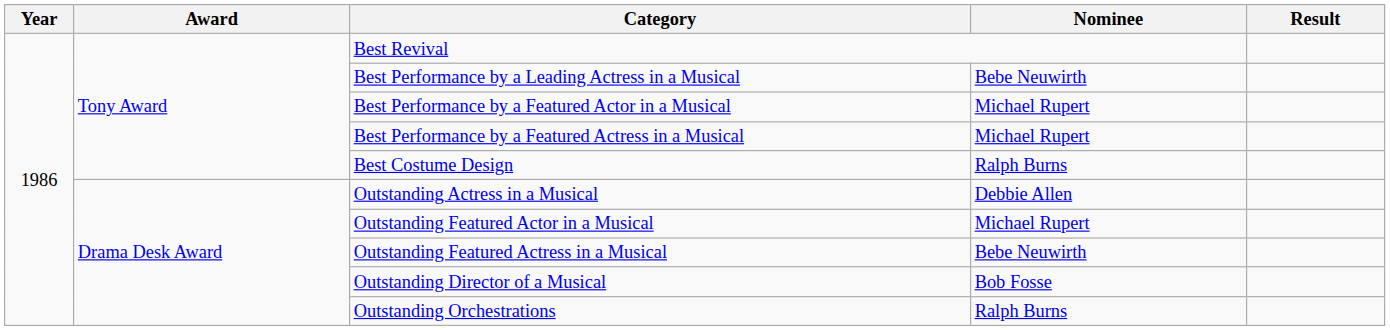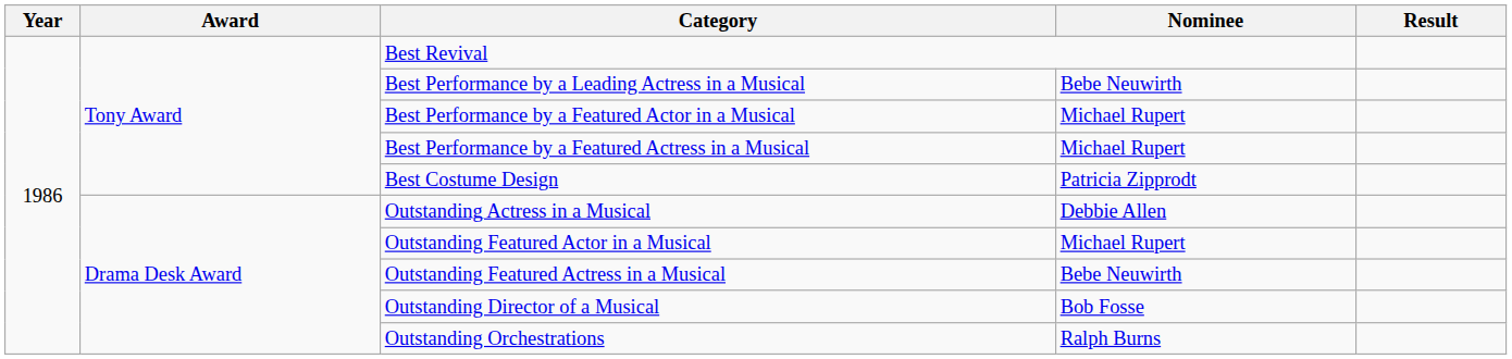Best Costume Design | Nominee: Ralph Burns -> Patricia Zipprodt
